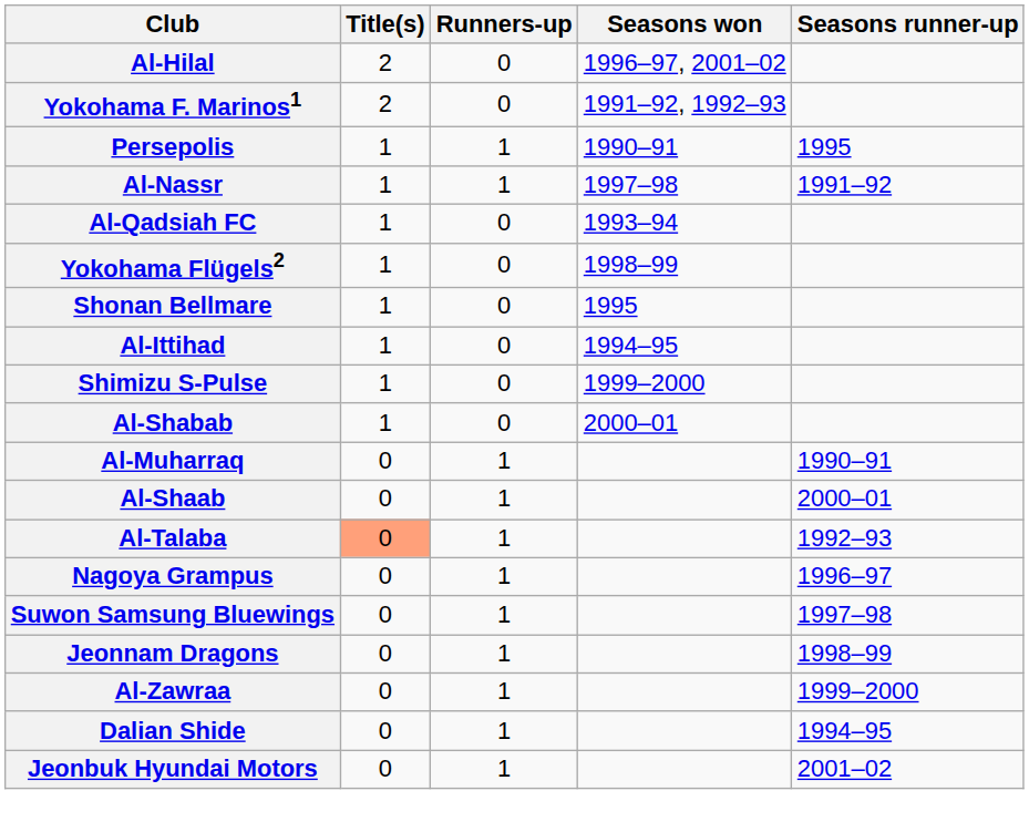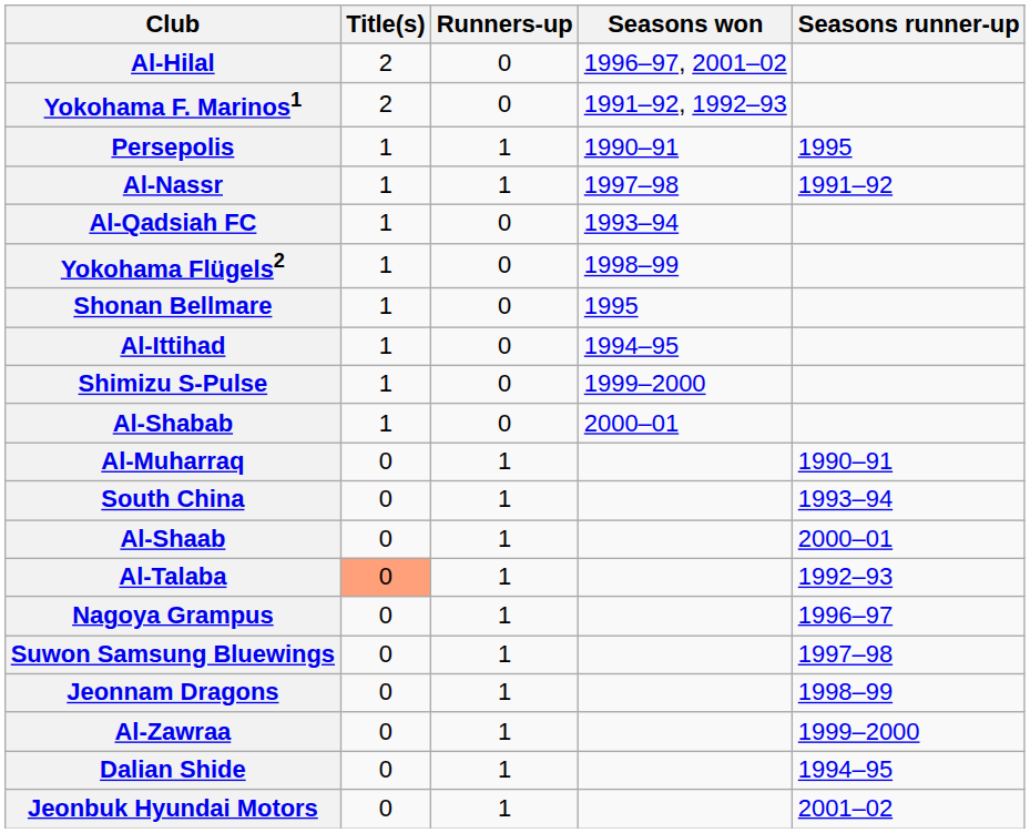+ row: South China | 0 | 1 | 1993–94
